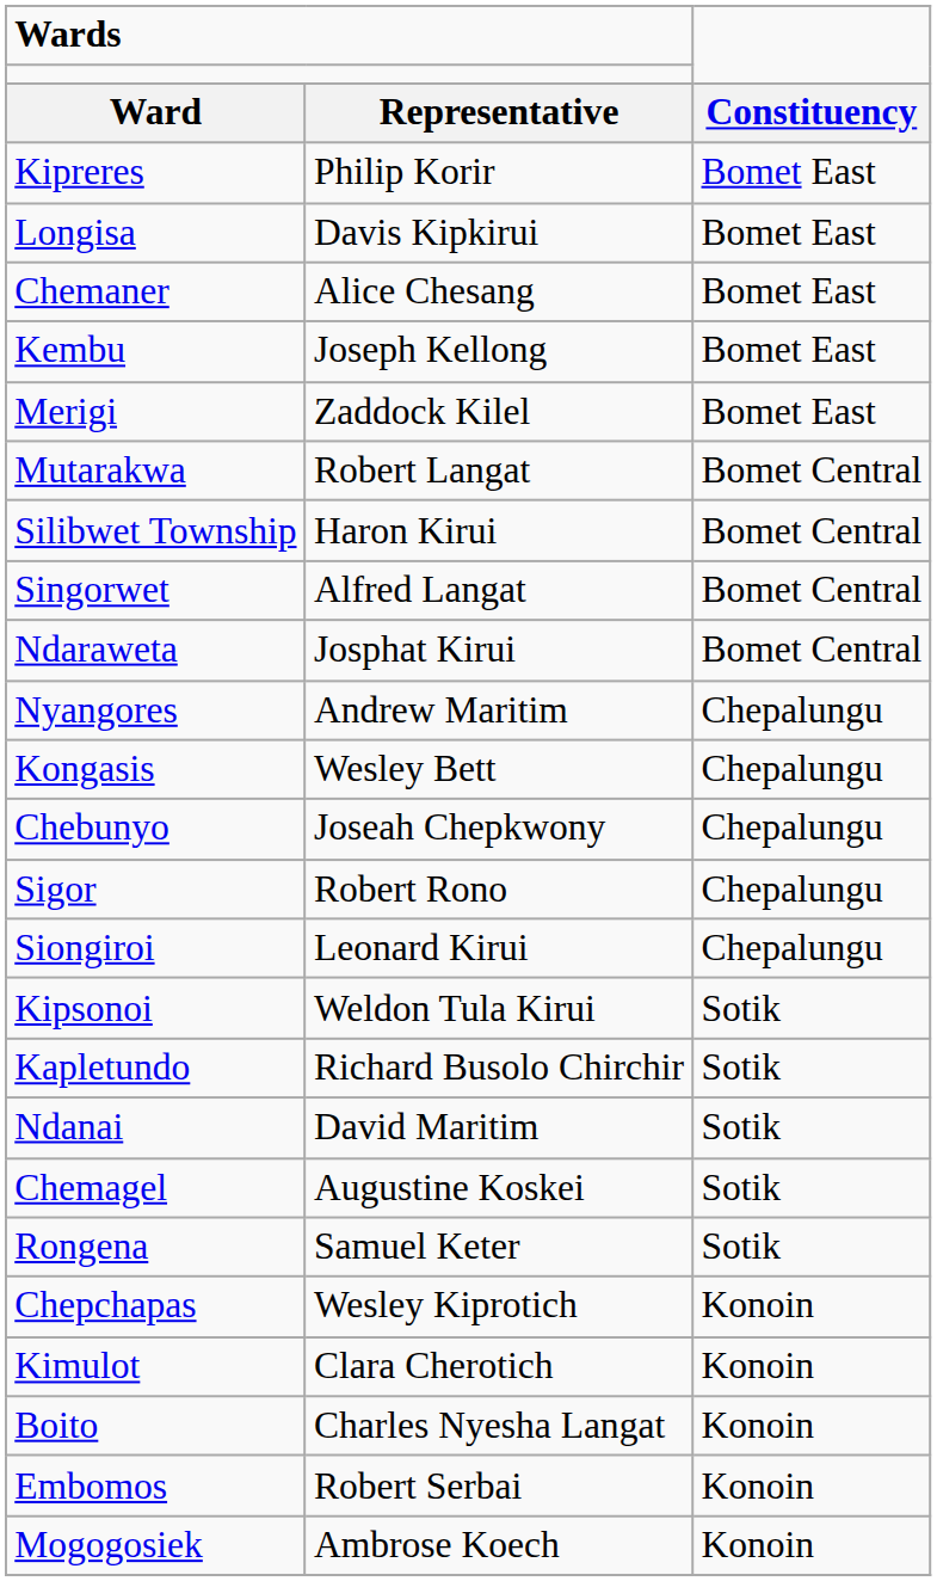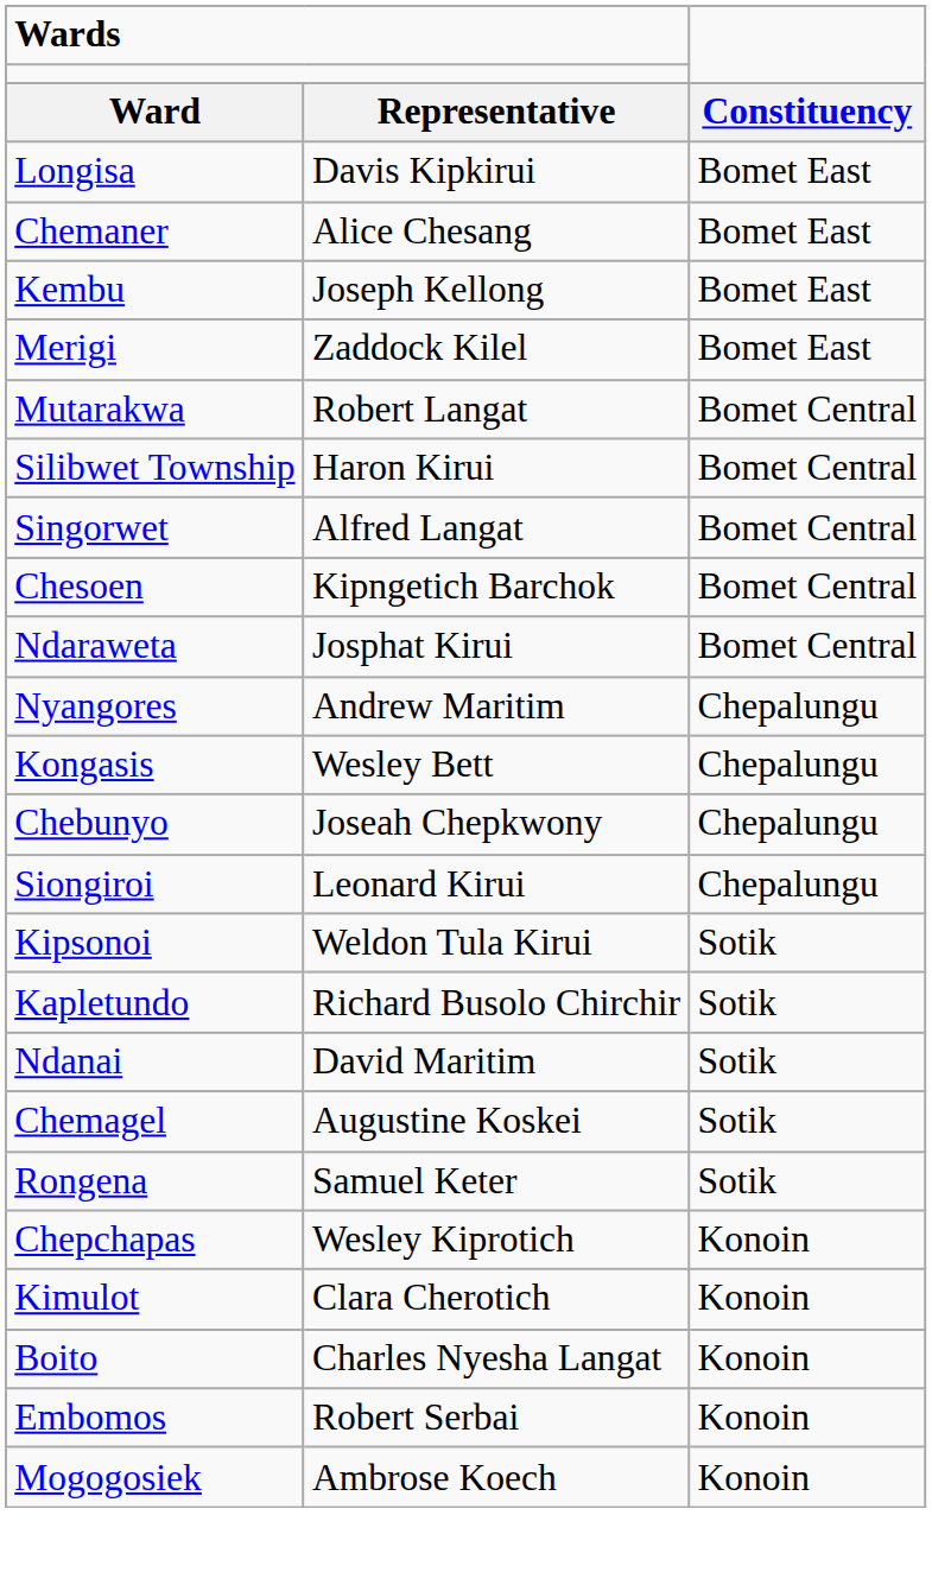- row: Kipreres | Philip Korir | Bomet East
+ row: Chesoen | Kipngetich Barchok | Bomet Central
- row: Sigor | Robert Rono | Chepalungu
